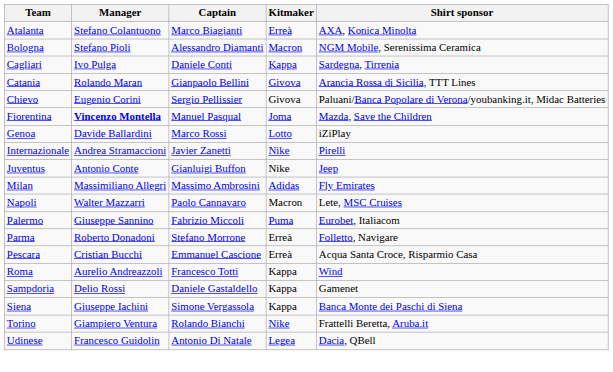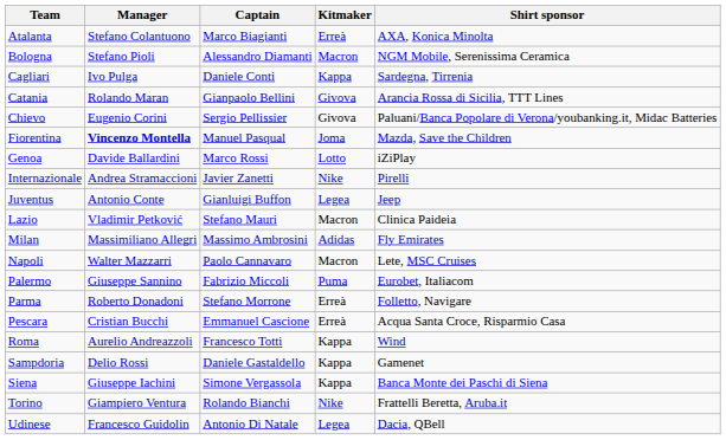Juventus | Kitmaker: Nike -> Legea
+ row: Lazio | Vladimir Petković | Stefano Mauri | Macron | Clinica Paideia
